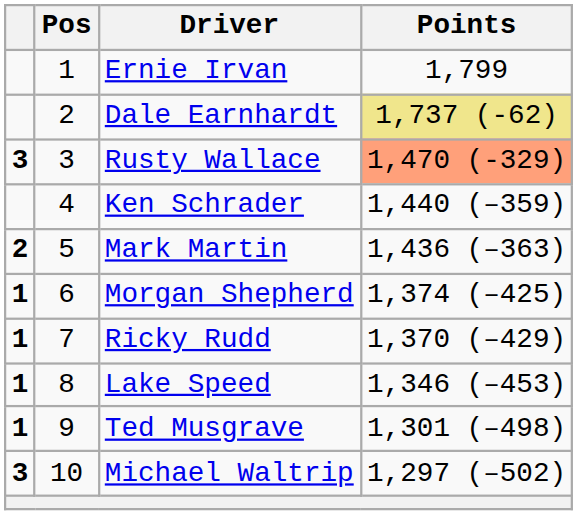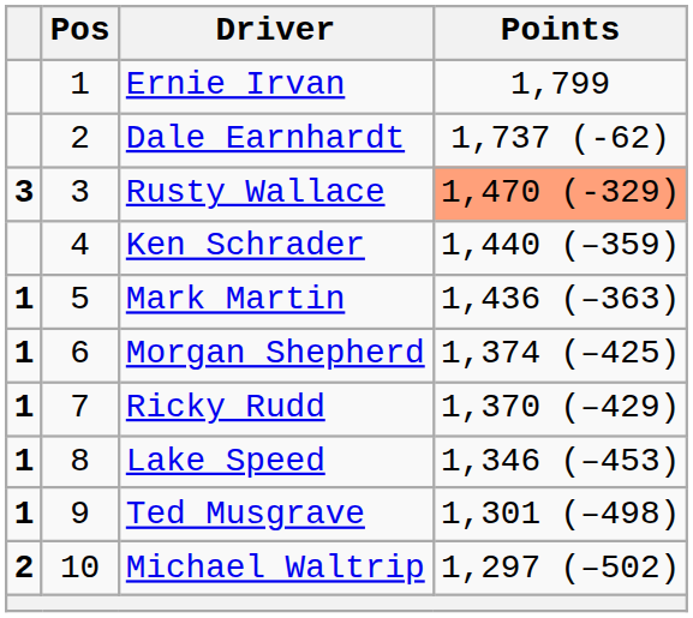Dale Earnhardt | Points: khaki background -> no background
Mark Martin | column 1: 2 -> 1
Michael Waltrip | column 1: 3 -> 2
